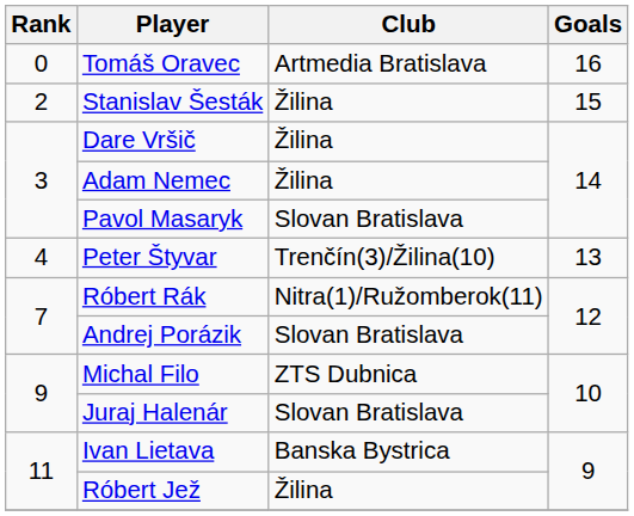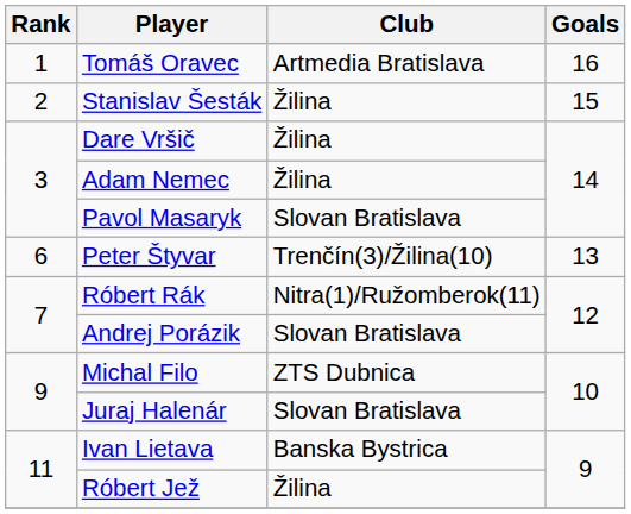Tomáš Oravec | Rank: 0 -> 1
Peter Štyvar | Rank: 4 -> 6
